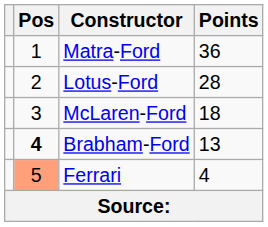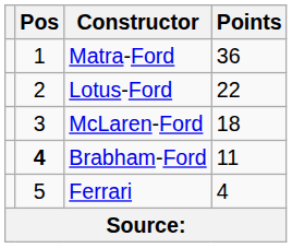Lotus-Ford | Points: 28 -> 22
Brabham-Ford | Points: 13 -> 11
Ferrari | Pos: lightsalmon background -> no background
